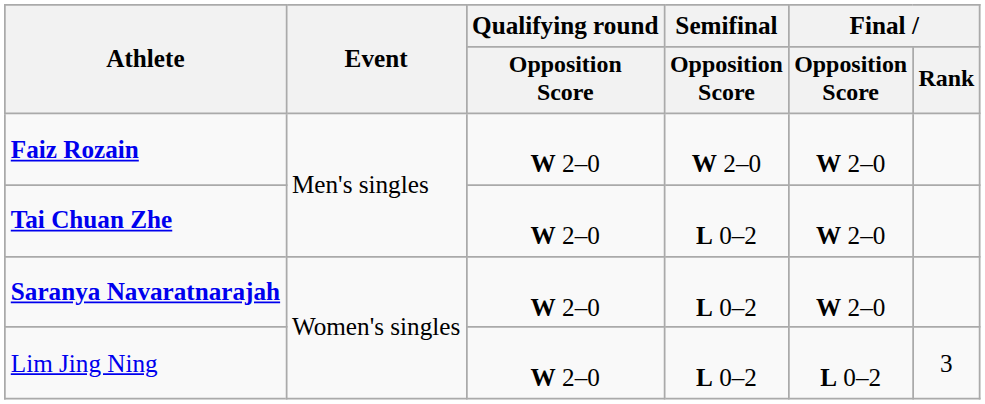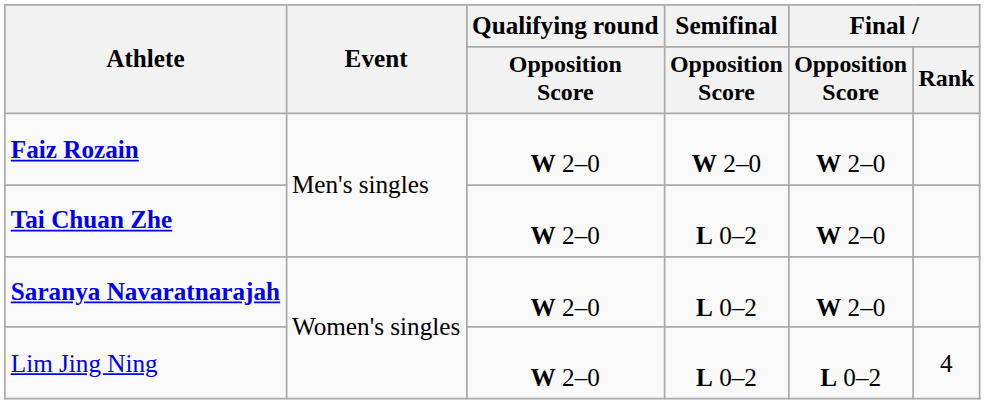Lim Jing Ning | Final / Rank: 3 -> 4
